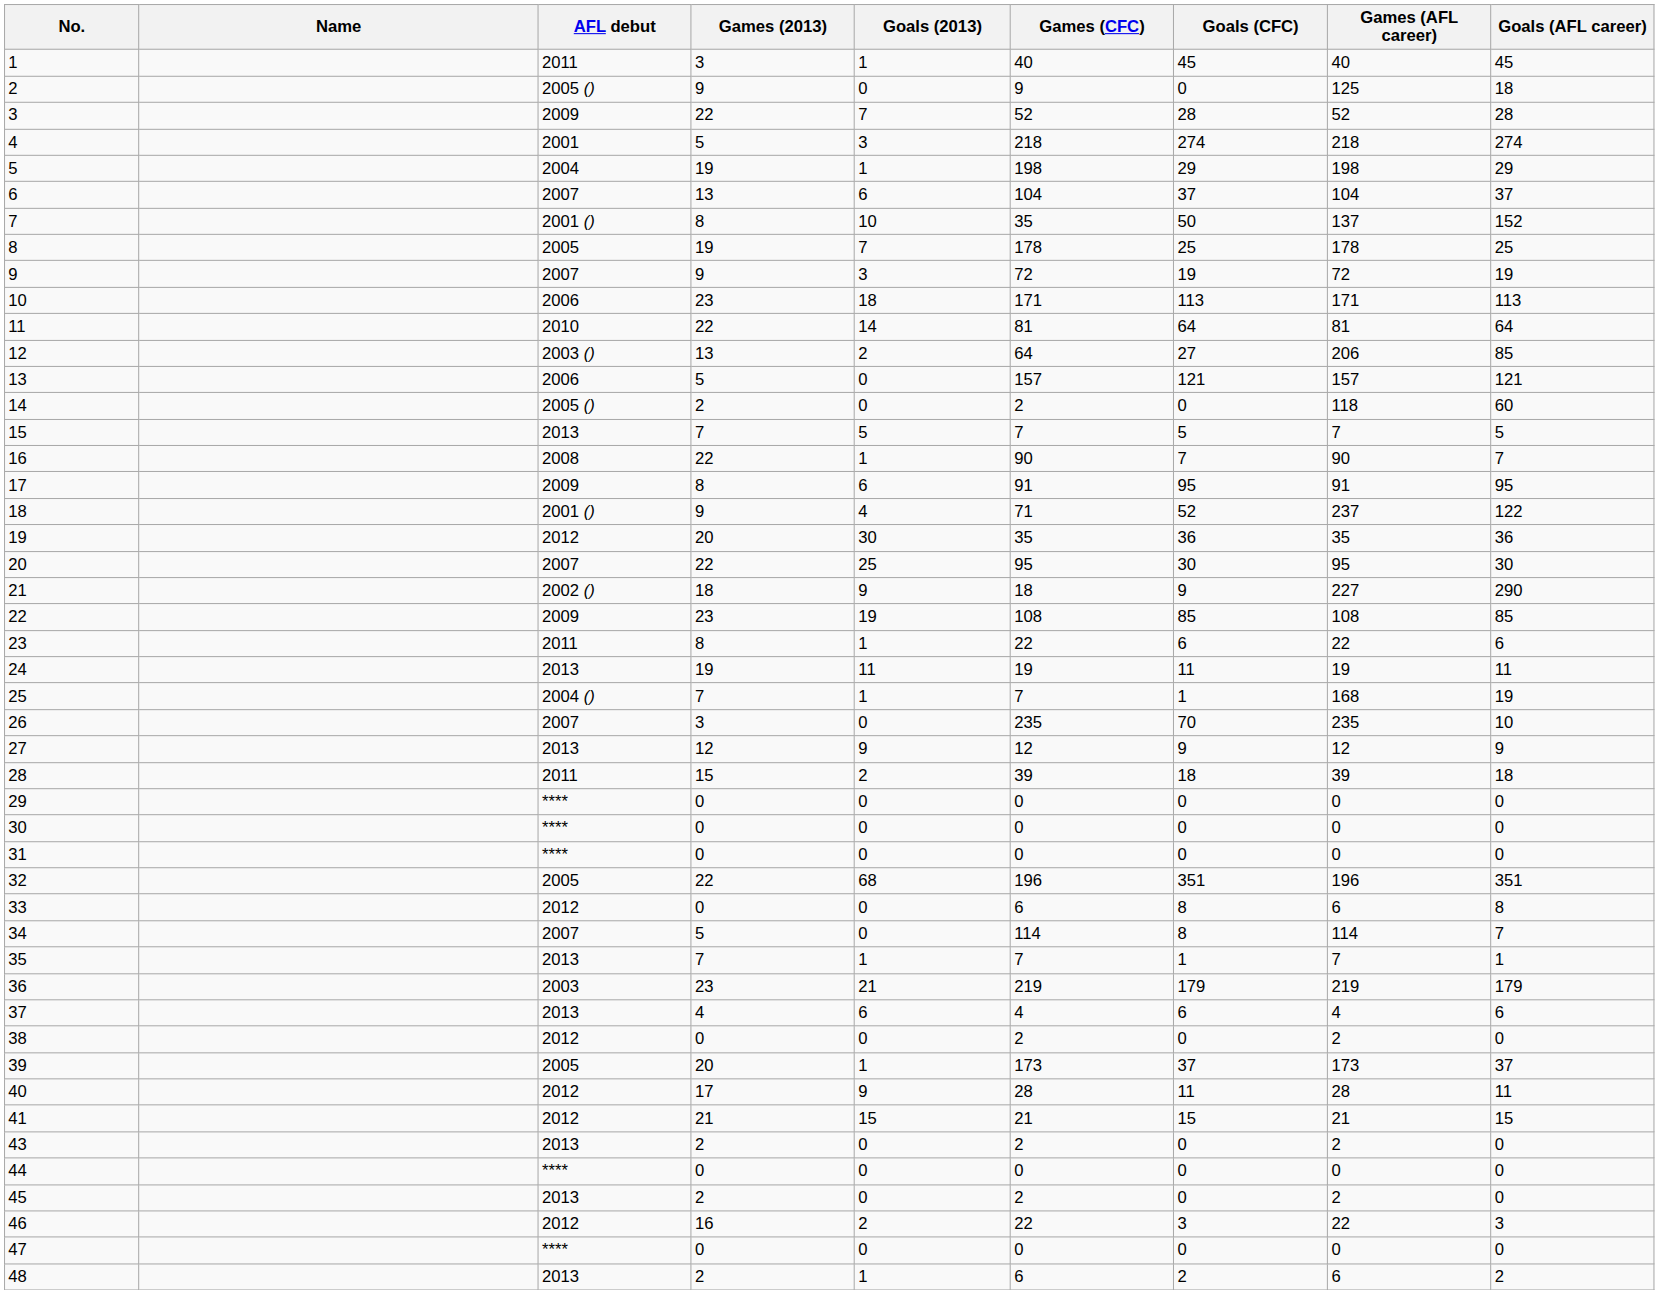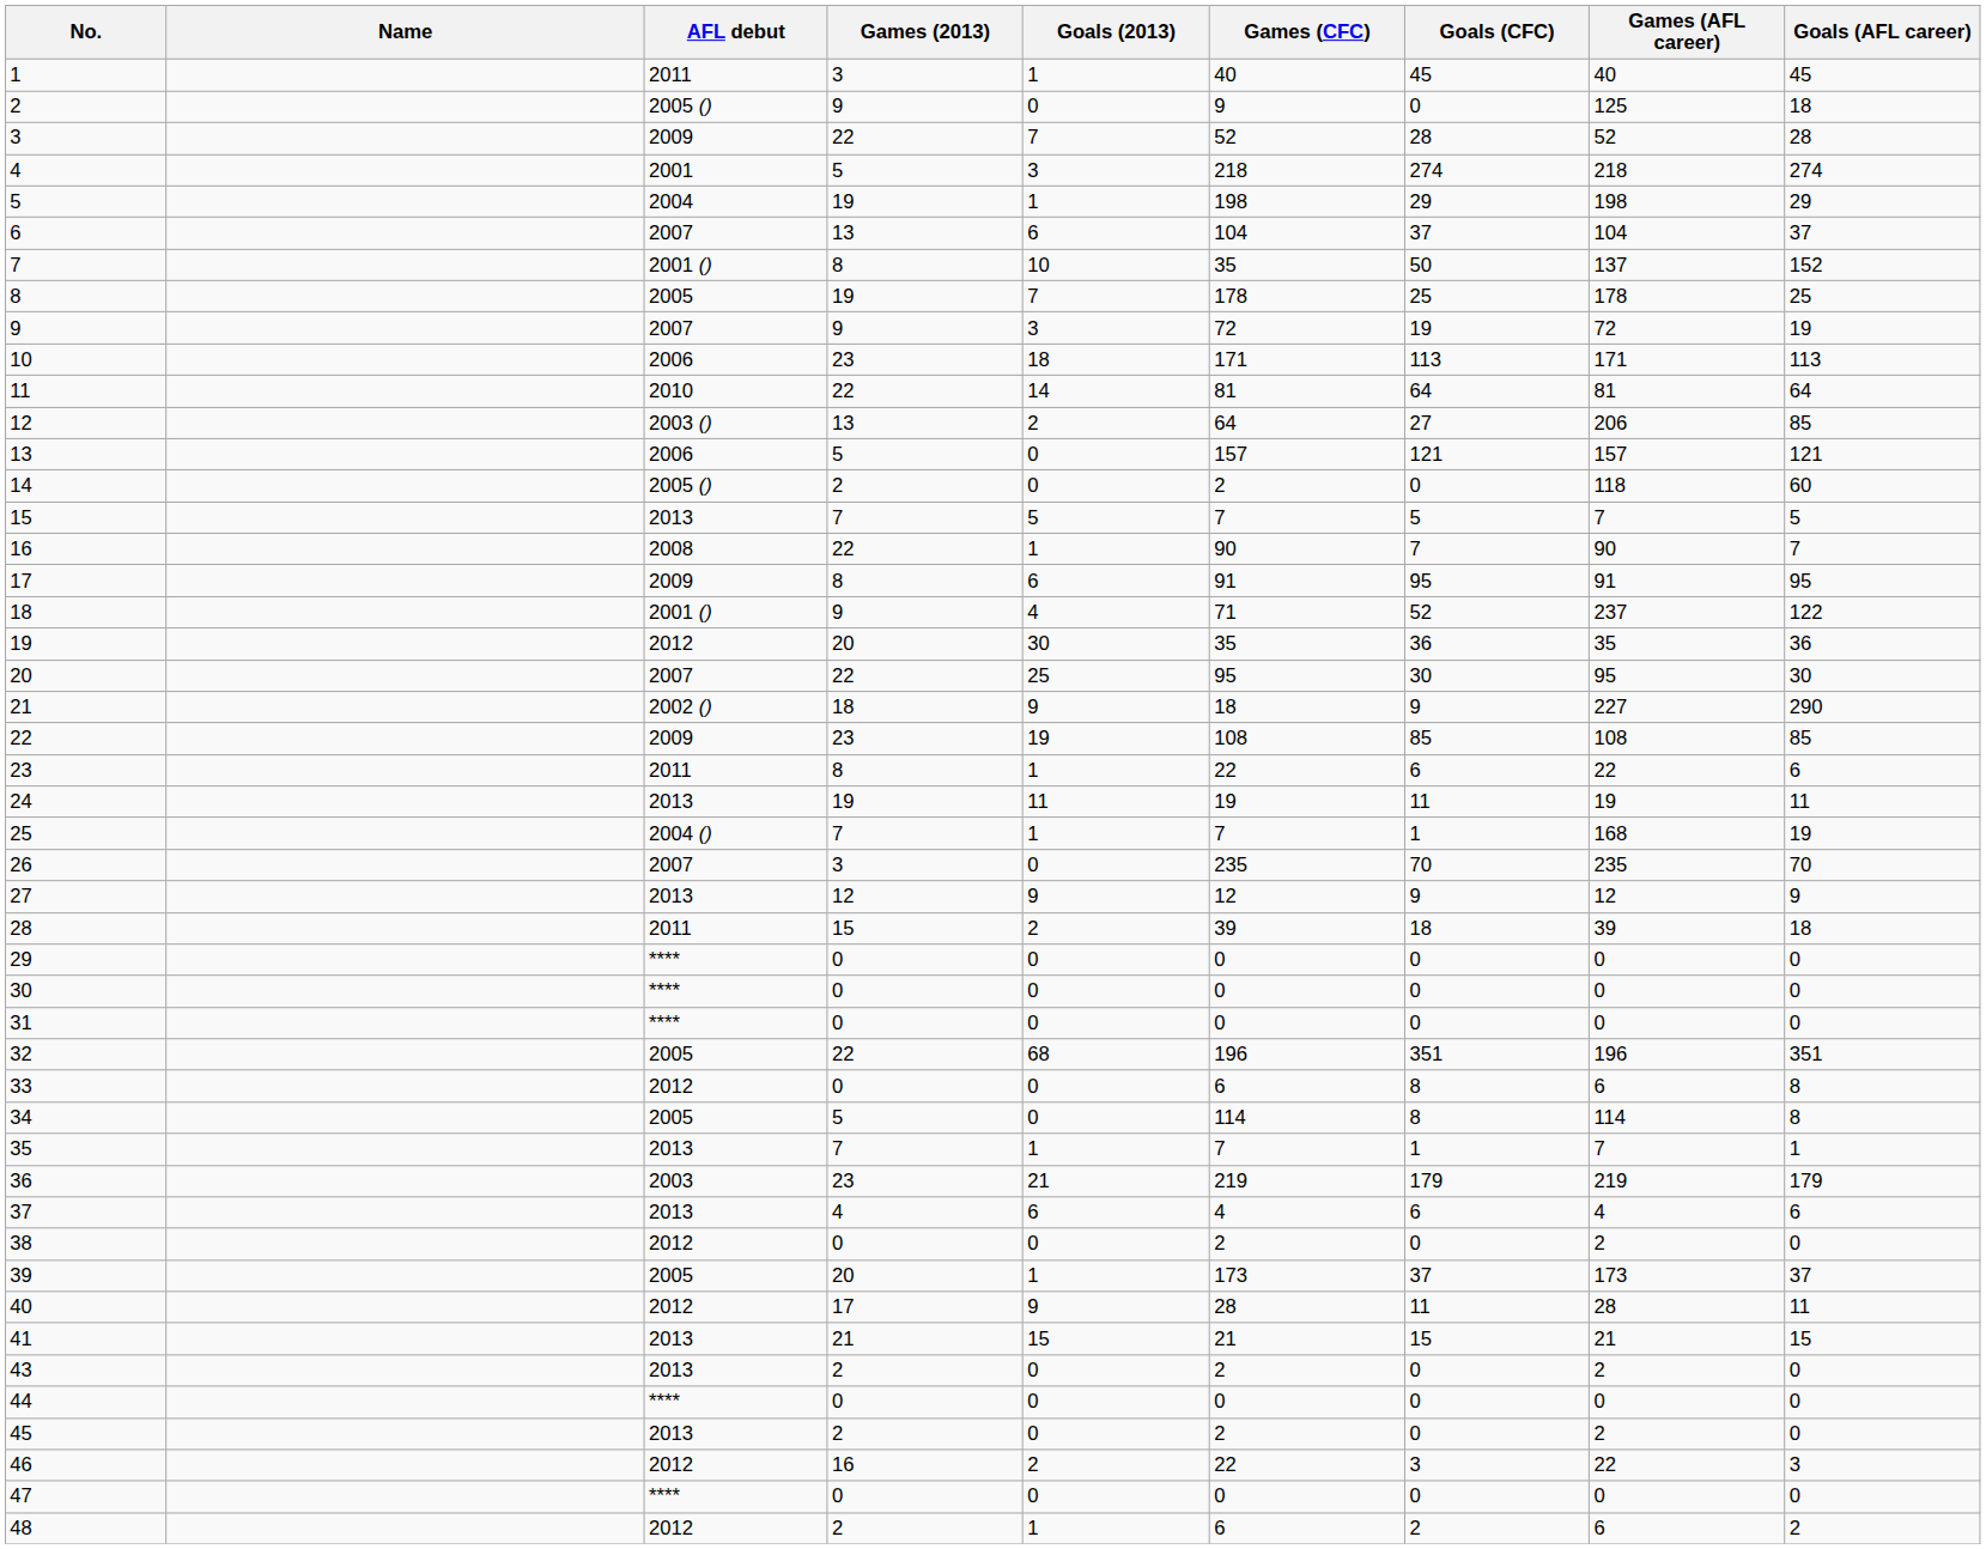26 | Goals (AFL career): 10 -> 70
34 | AFL debut: 2007 -> 2005
34 | Goals (AFL career): 7 -> 8
41 | AFL debut: 2012 -> 2013
48 | AFL debut: 2013 -> 2012
